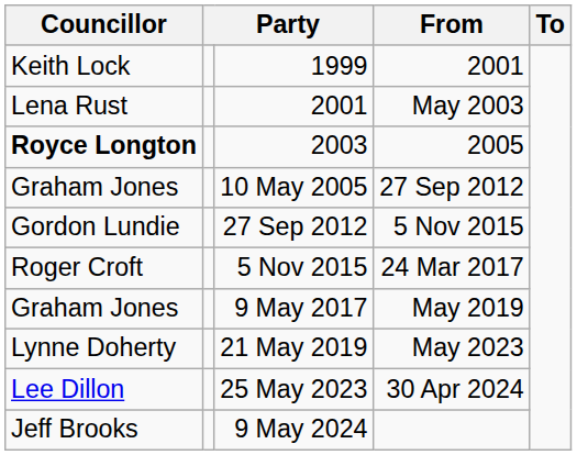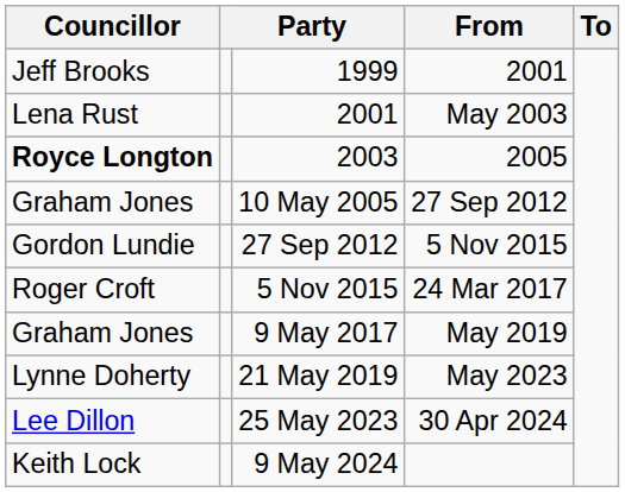1999 | Councillor: Keith Lock -> Jeff Brooks
9 May 2024 | Councillor: Jeff Brooks -> Keith Lock
